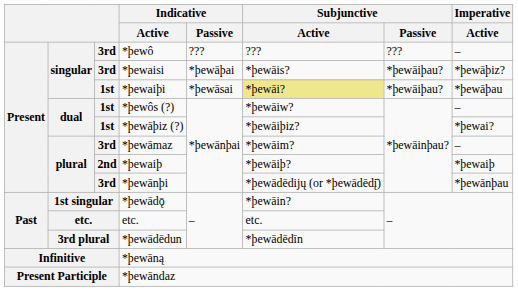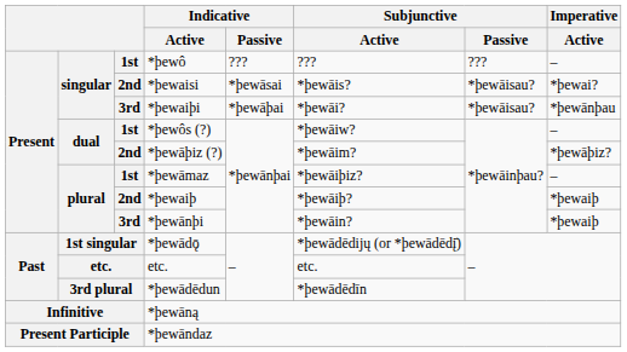*þewô | column 3: 3rd -> 1st
*þewaisi | column 3: 3rd -> 2nd
*þewaisi | Indicative / Passive: *þewāþai -> *þewāsai
*þewaisi | Subjunctive / Passive: *þewāiþau? -> *þewāisau?
*þewaisi | Imperative / Active: *þewāþiz? -> *þewai?
*þewaiþi | column 3: 1st -> 3rd
*þewaiþi | Indicative / Passive: *þewāsai -> *þewāþai
*þewaiþi | Subjunctive / Active: khaki background -> no background
*þewaiþi | Subjunctive / Passive: *þewāiþau? -> *þewāisau?
*þewaiþi | Imperative / Active: *þewāþau -> *þewānþau
*þewāþiz (?) | column 3: 1st -> 2nd
*þewāþiz (?) | Subjunctive / Active: *þewāiþiz? -> *þewāim?
*þewāþiz (?) | Imperative / Active: *þewai? -> *þewāþiz?
*þewāmaz | column 3: 3rd -> 1st
*þewāmaz | Subjunctive / Active: *þewāim? -> *þewāiþiz?
*þewānþi | Subjunctive / Active: *þewādēdijų (or *þewādēdį̄) -> *þewāin?
*þewānþi | Imperative / Active: *þewānþau -> *þewaiþ
*þewādǭ | Subjunctive / Active: *þewāin? -> *þewādēdijų (or *þewādēdį̄)
